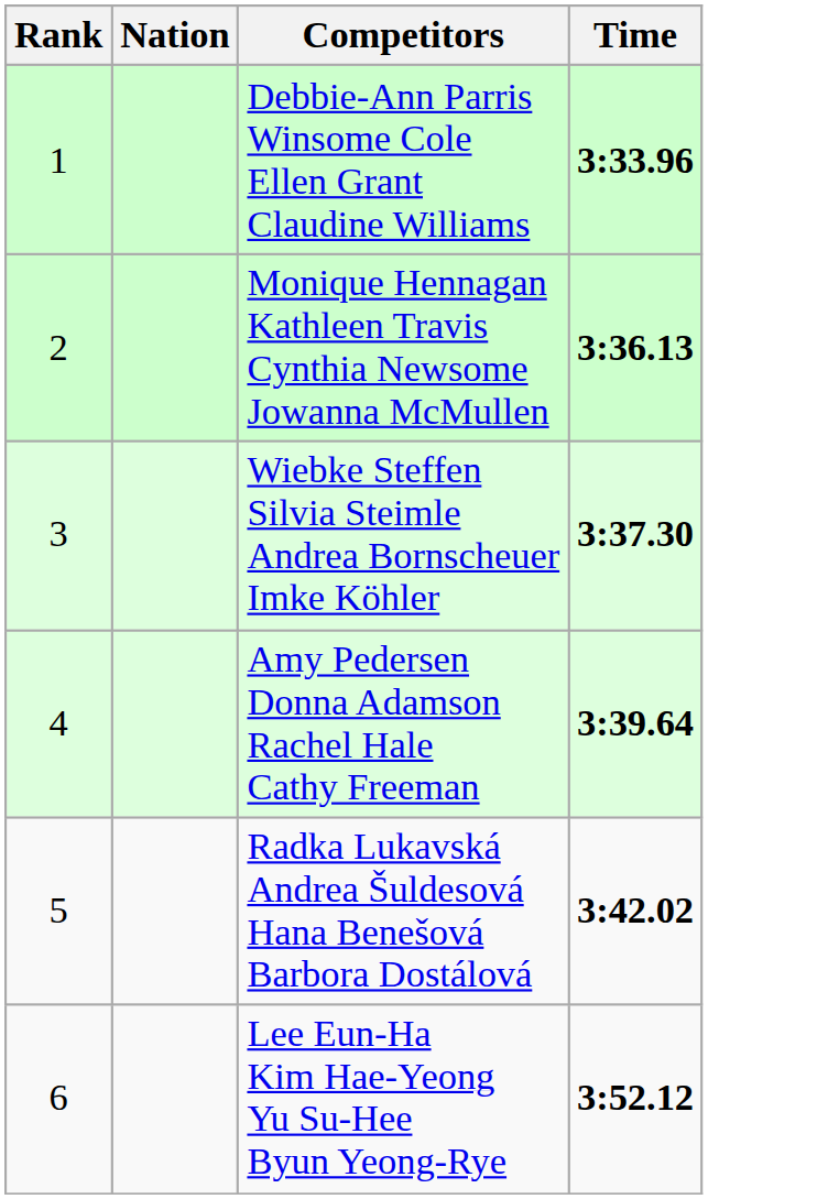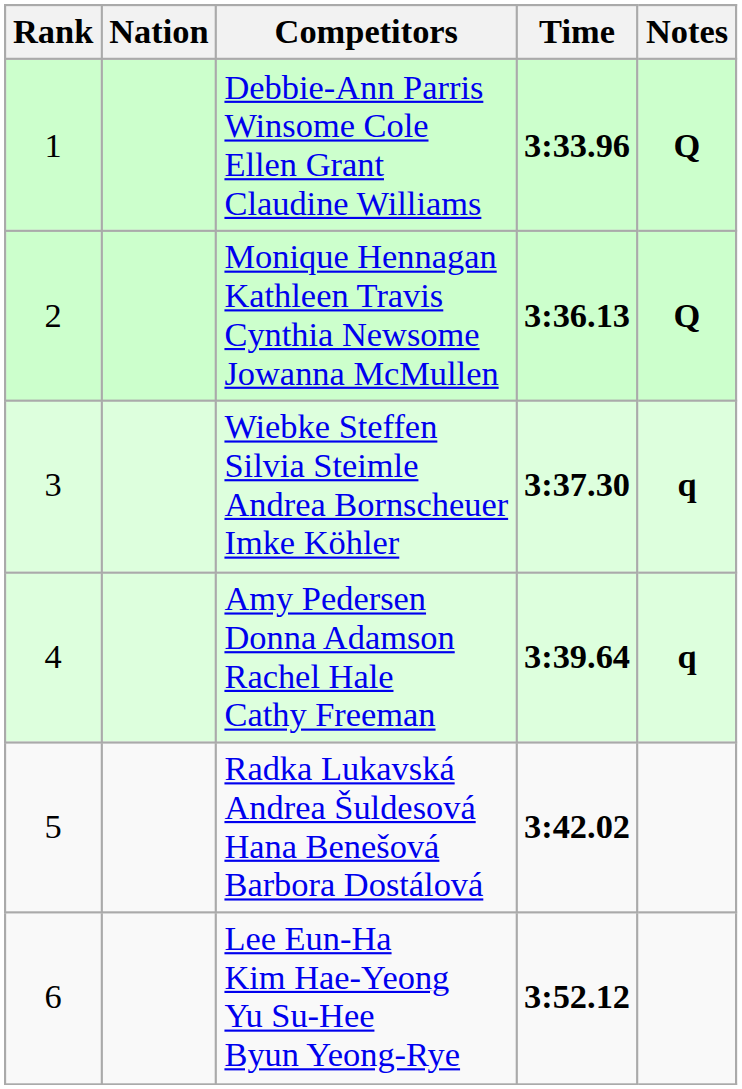+ column: Notes | Q | Q | q | q
